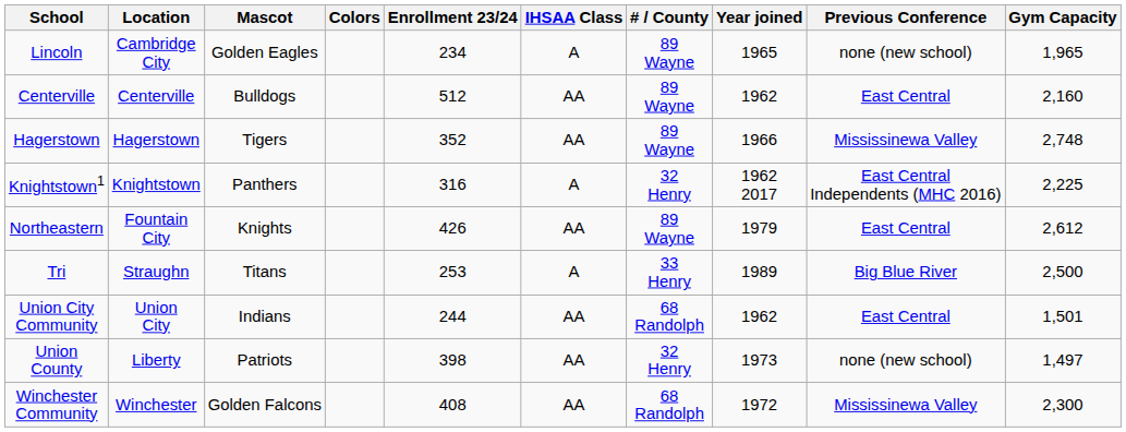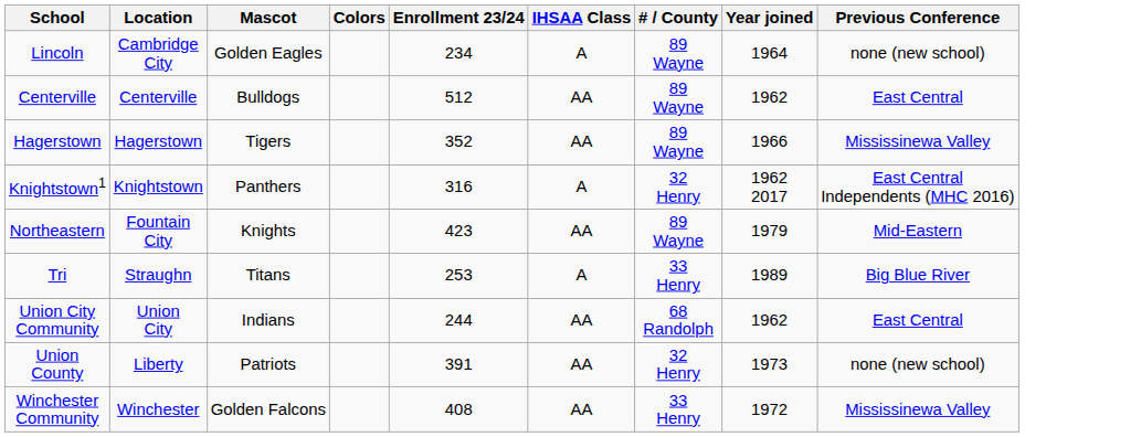- column: Gym Capacity | 1,965 | 2,160 | 2,748 | 2,225 | 2,612 | 2,500 | 1,501 | 1,497 | 2,300
Lincoln | Year joined: 1965 -> 1964
Northeastern | Enrollment 23/24: 426 -> 423
Northeastern | Previous Conference: East Central -> Mid-Eastern
Union County | Enrollment 23/24: 398 -> 391
Winchester Community | # / County: 68 Randolph -> 33 Henry
